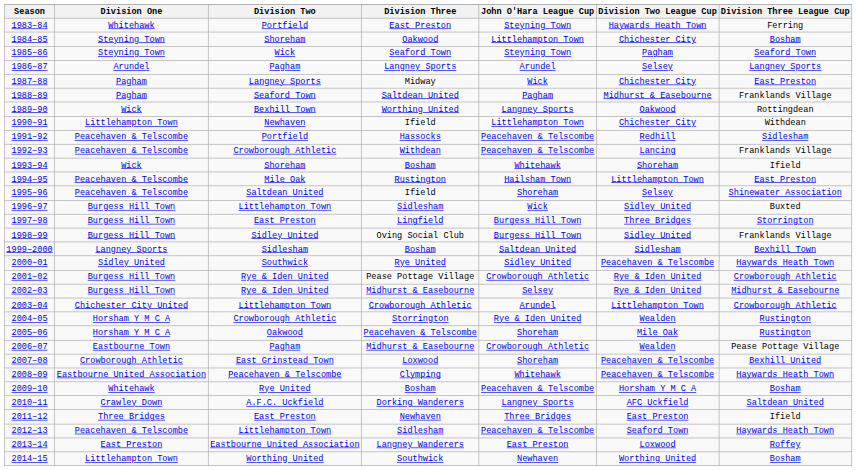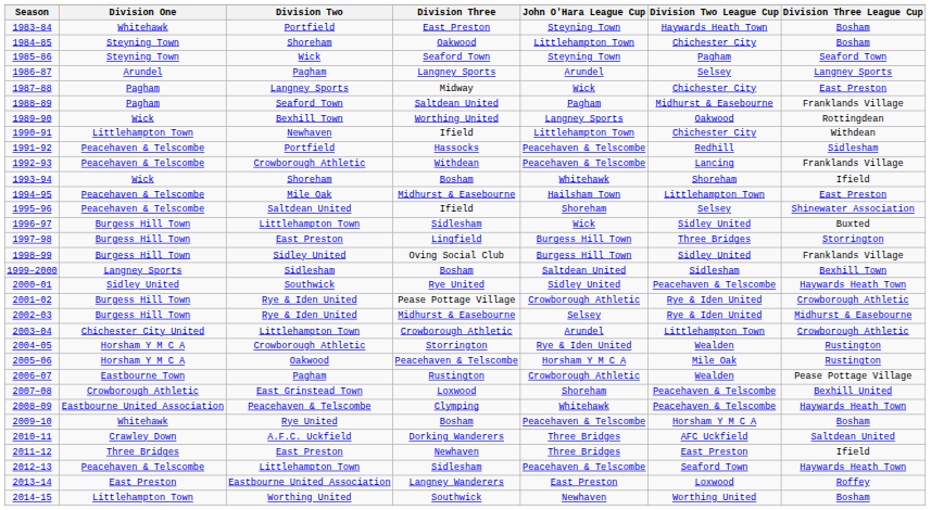1983–84 | Division Three League Cup: Ferring -> Bosham
1994–95 | Division Three: Rustington -> Midhurst & Easebourne
2005–06 | John O'Hara League Cup: Shoreham -> Horsham Y M C A
2006–07 | Division Three: Midhurst & Easebourne -> Rustington
2010–11 | John O'Hara League Cup: Langney Sports -> Three Bridges
